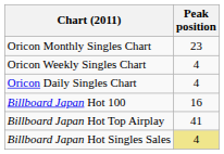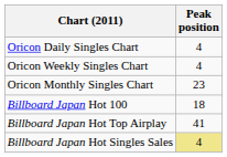rows swapped: Oricon Daily Singles Chart <-> Oricon Monthly Singles Chart
Billboard Japan Hot 100 | Peak position: 16 -> 18
